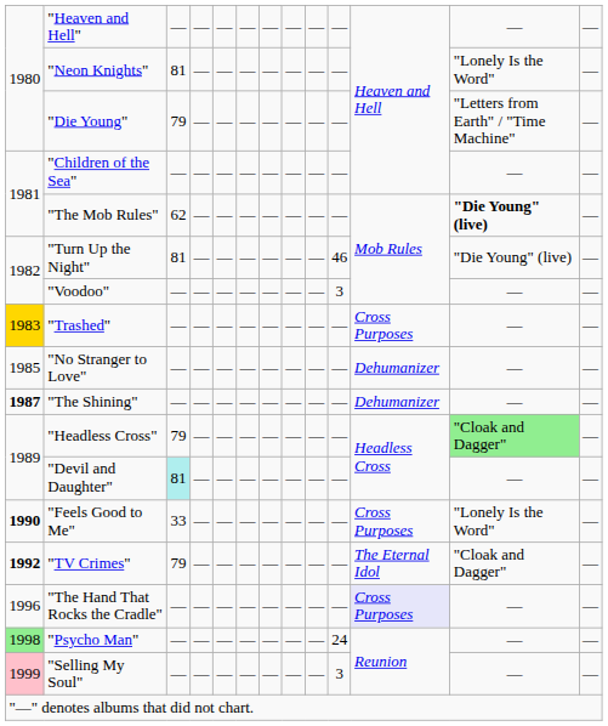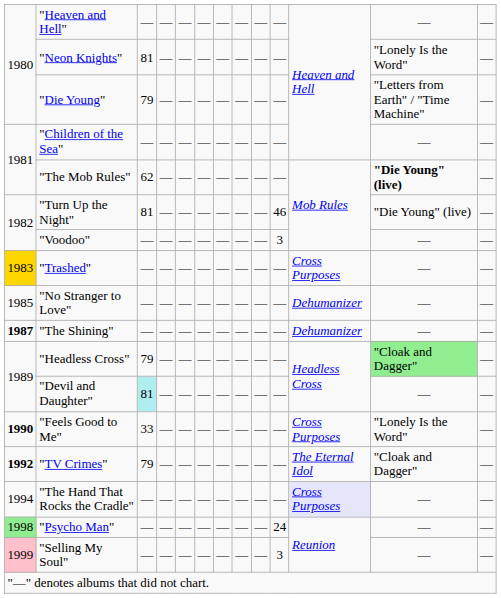"The Hand That Rocks the Cradle" | column 1: 1996 -> 1994
